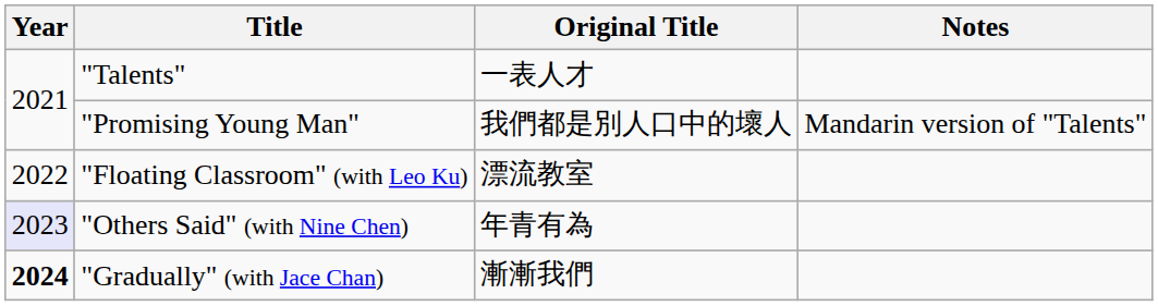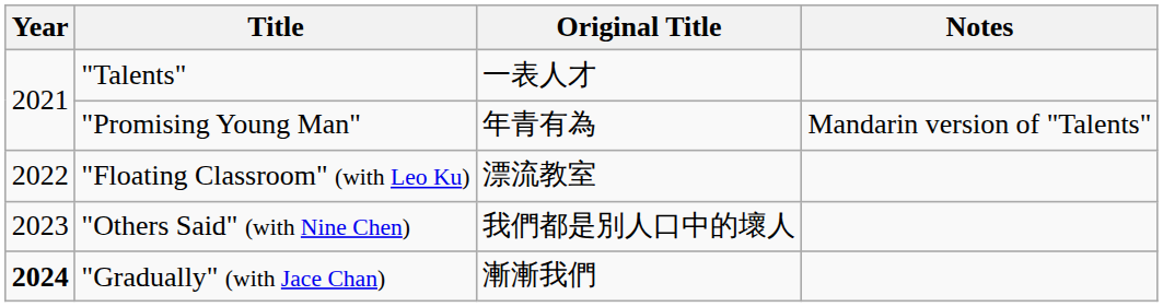"Promising Young Man" | Original Title: 我們都是別人口中的壞人 -> 年青有為
"Others Said" (with Nine Chen) | Year: lavender background -> no background
"Others Said" (with Nine Chen) | Original Title: 年青有為 -> 我們都是別人口中的壞人
